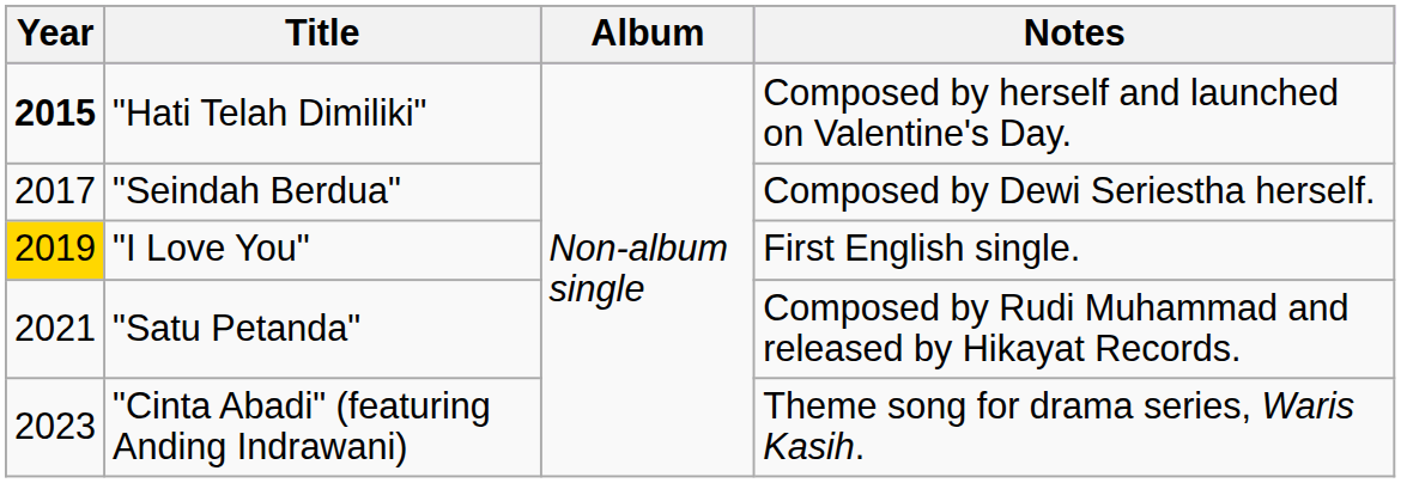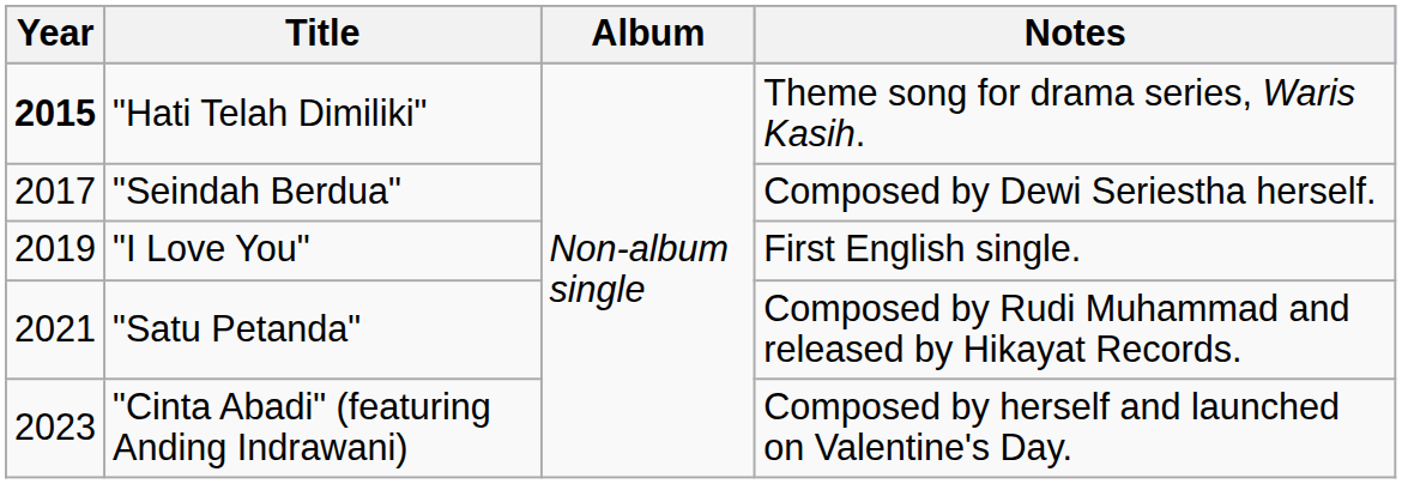"Hati Telah Dimiliki" | Notes: Composed by herself and launched on Valentine's Day. -> Theme song for drama series, Waris Kasih.
"I Love You" | Year: gold background -> no background
"Cinta Abadi" (featuring Anding Indrawani) | Notes: Theme song for drama series, Waris Kasih. -> Composed by herself and launched on Valentine's Day.
